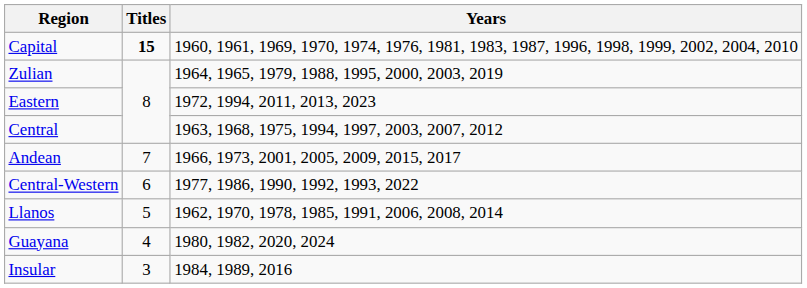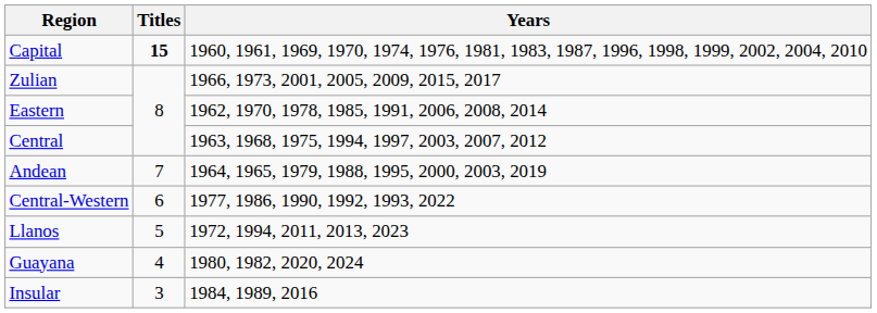Zulian | Years: 1964, 1965, 1979, 1988, 1995, 2000, 2003, 2019 -> 1966, 1973, 2001, 2005, 2009, 2015, 2017
Eastern | Years: 1972, 1994, 2011, 2013, 2023 -> 1962, 1970, 1978, 1985, 1991, 2006, 2008, 2014
Andean | Years: 1966, 1973, 2001, 2005, 2009, 2015, 2017 -> 1964, 1965, 1979, 1988, 1995, 2000, 2003, 2019
Llanos | Years: 1962, 1970, 1978, 1985, 1991, 2006, 2008, 2014 -> 1972, 1994, 2011, 2013, 2023
